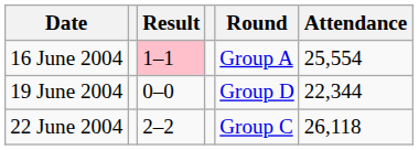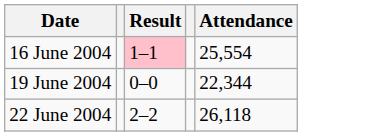- column: Round | Group A | Group D | Group C
